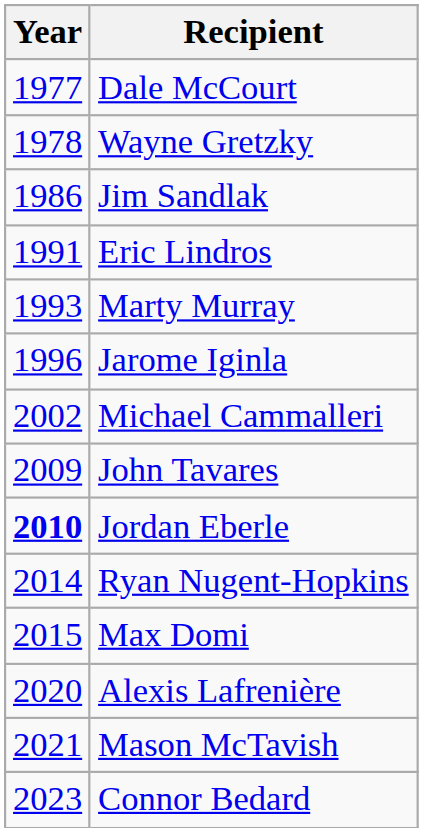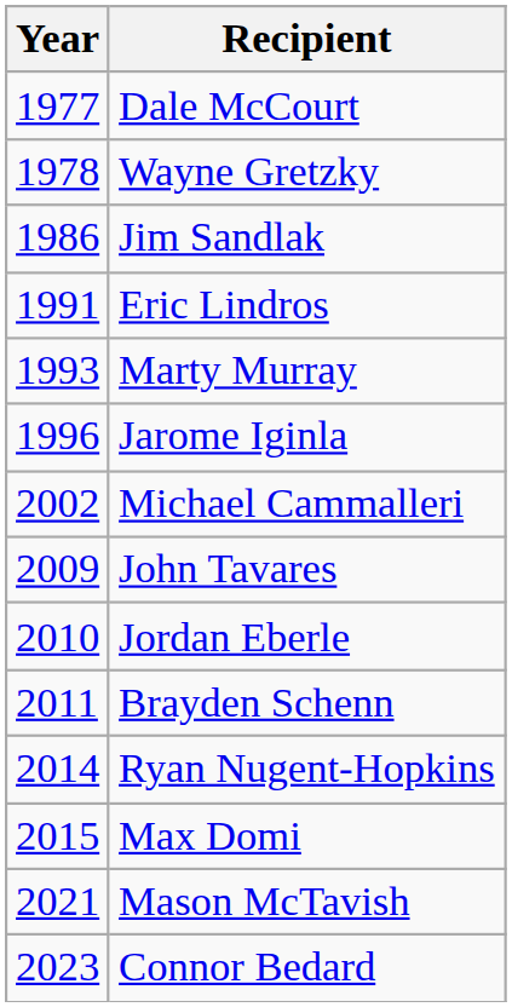Jordan Eberle | Year: bold -> normal
+ row: 2011 | Brayden Schenn
- row: 2020 | Alexis Lafrenière
